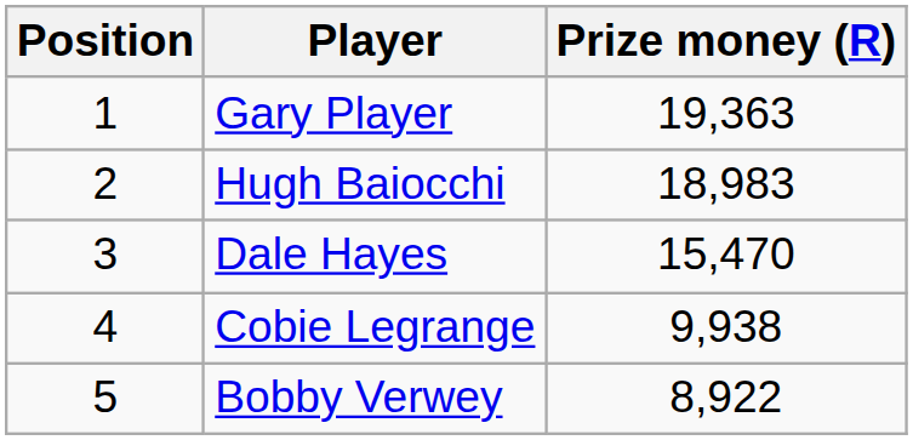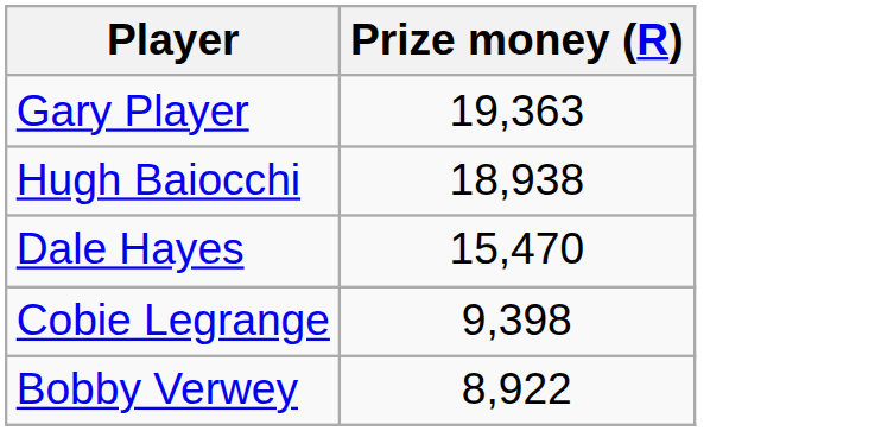- column: Position | 1 | 2 | 3 | 4 | 5
Hugh Baiocchi | Prize money (R): 18,983 -> 18,938
Cobie Legrange | Prize money (R): 9,938 -> 9,398
